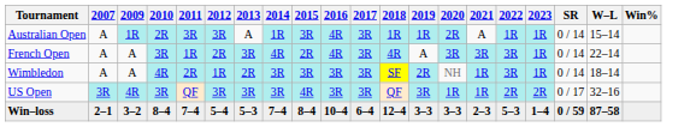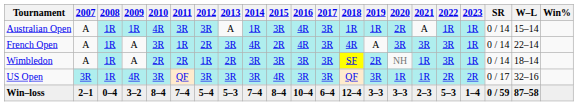+ column: 2008 | 1R | 1R | 1R | 1R | 0–4
Australian Open | 2010: 2R -> 4R
Wimbledon | 2010: 4R -> 2R
